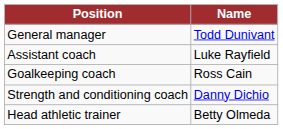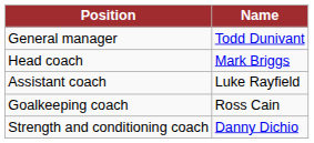+ row: Head coach | Mark Briggs
- row: Head athletic trainer | Betty Olmeda
